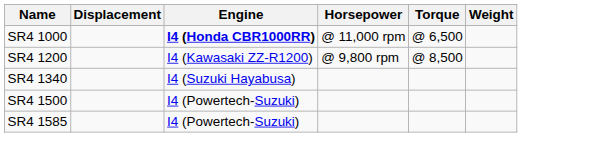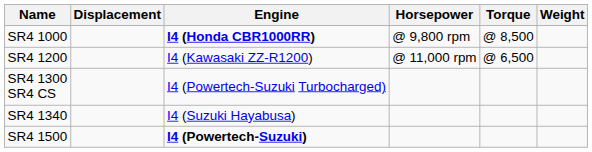SR4 1000 | Horsepower: @ 11,000 rpm -> @ 9,800 rpm
SR4 1000 | Torque: @ 6,500 -> @ 8,500
SR4 1200 | Horsepower: @ 9,800 rpm -> @ 11,000 rpm
SR4 1200 | Torque: @ 8,500 -> @ 6,500
+ row: SR4 1300 SR4 CS | I4 (Powertech-Suzuki Turbocharged)
SR4 1500 | Engine: normal -> bold
- row: SR4 1585 | I4 (Powertech-Suzuki)
